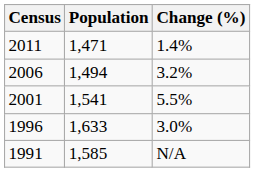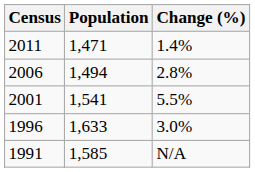2006 | Change (%): 3.2% -> 2.8%
